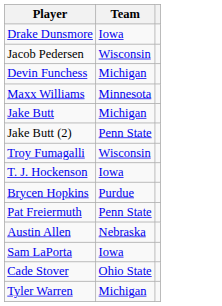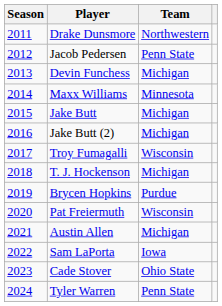+ column: Season | 2011 | 2012 | 2013 | 2014 | 2015 | 2016 | 2017 | 2018 | 2019 | 2020 | 2021 | 2022 | 2023 | 2024
Drake Dunsmore | Team: Iowa -> Northwestern
Jacob Pedersen | Team: Wisconsin -> Penn State
Jake Butt (2) | Team: Penn State -> Michigan
T. J. Hockenson | Team: Iowa -> Michigan
Pat Freiermuth | Team: Penn State -> Wisconsin
Austin Allen | Team: Nebraska -> Michigan
Tyler Warren | Team: Michigan -> Penn State
